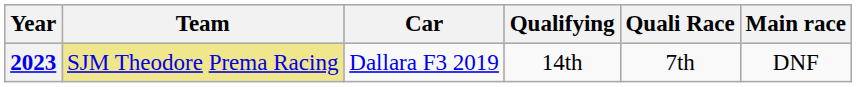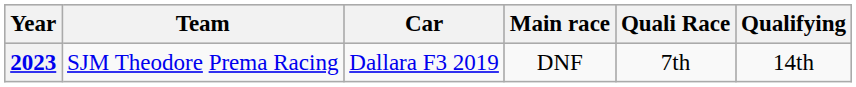columns swapped: Qualifying <-> Main race
2023 | Team: khaki background -> no background
